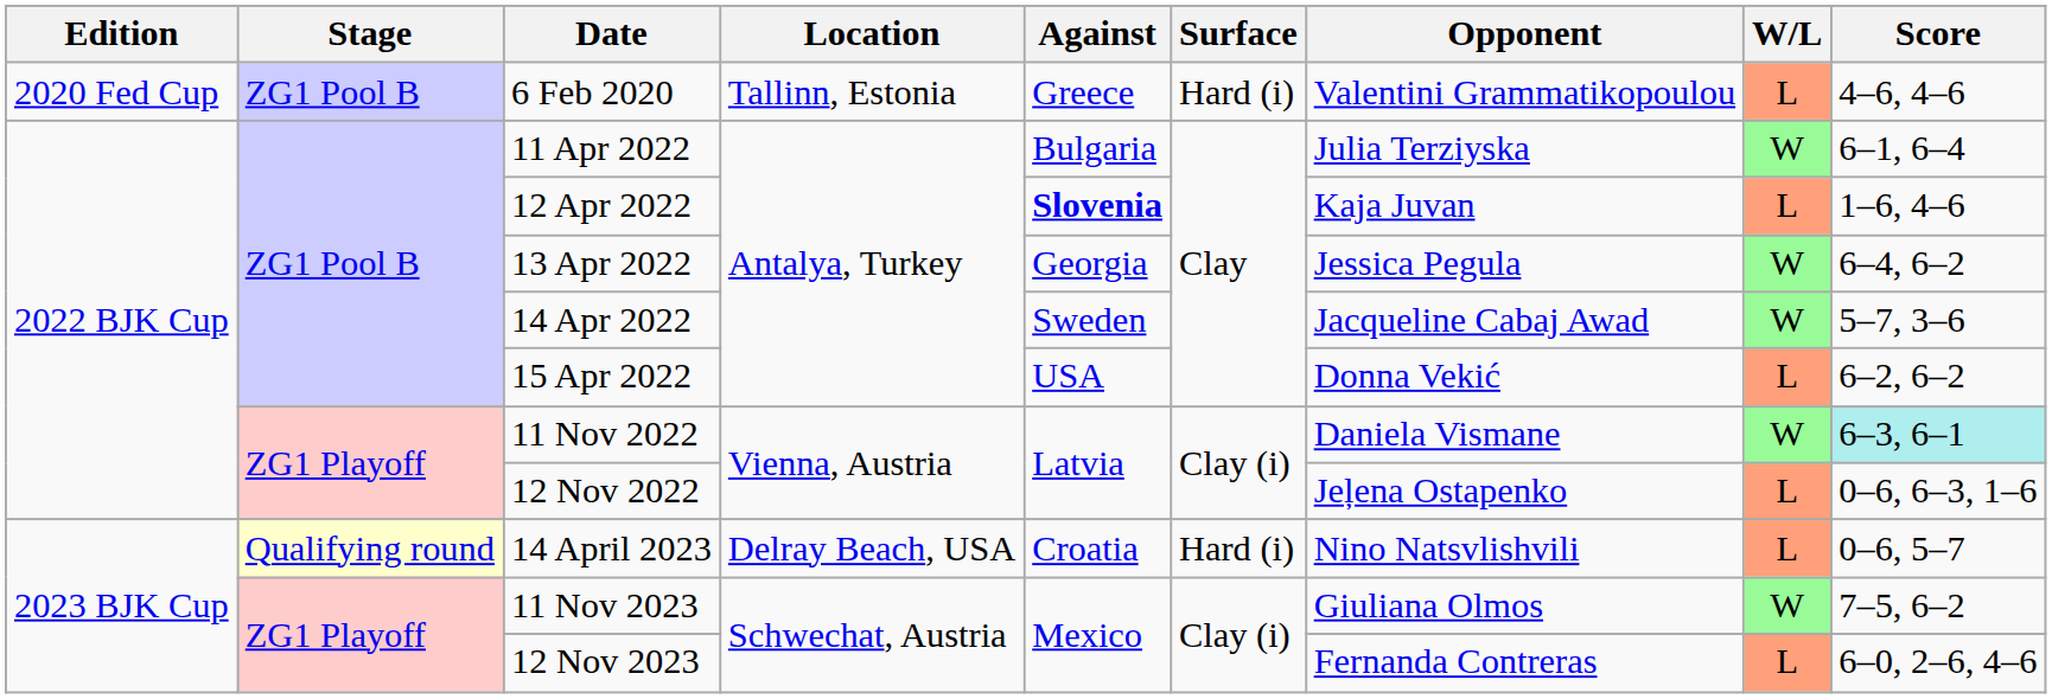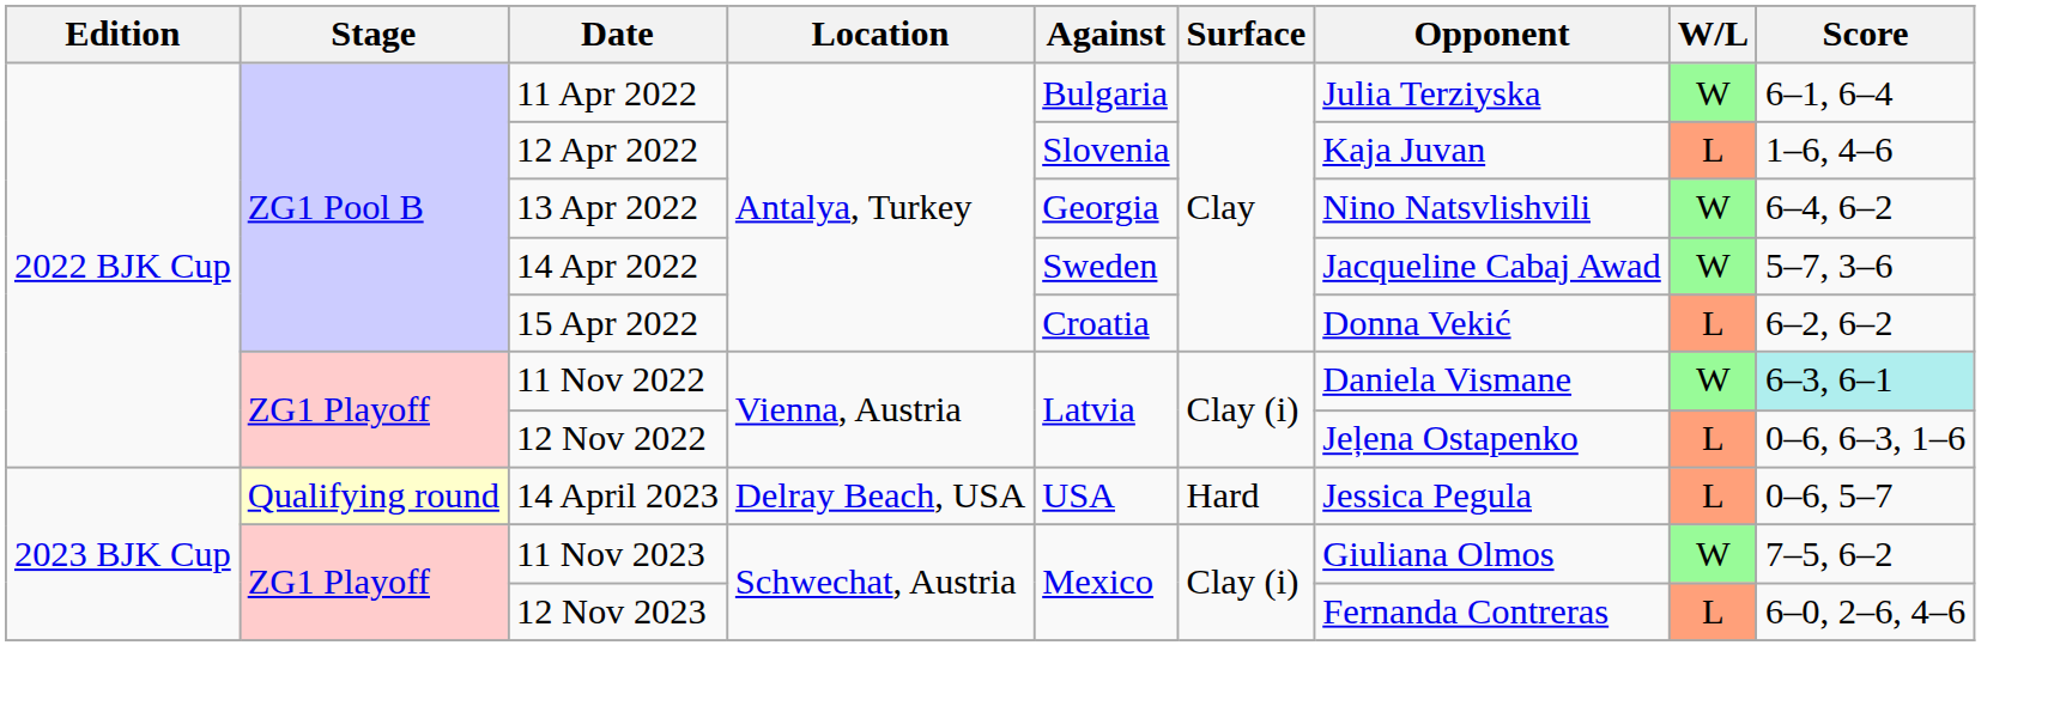- row: 2020 Fed Cup | ZG1 Pool B | 6 Feb 2020 | Tallinn, Estonia | Greece | Hard (i) | Valentini Grammatikopoulou | L | 4–6, 4–6
12 Apr 2022 | Against: bold -> normal
13 Apr 2022 | Opponent: Jessica Pegula -> Nino Natsvlishvili
15 Apr 2022 | Against: USA -> Croatia
14 April 2023 | Against: Croatia -> USA
14 April 2023 | Surface: Hard (i) -> Hard
14 April 2023 | Opponent: Nino Natsvlishvili -> Jessica Pegula
